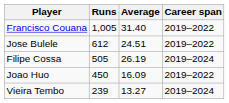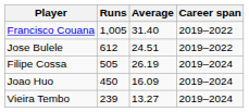Joao Huo | Career span: 2019–2022 -> 2019–2024
